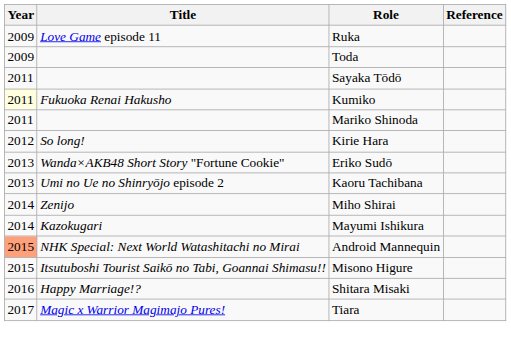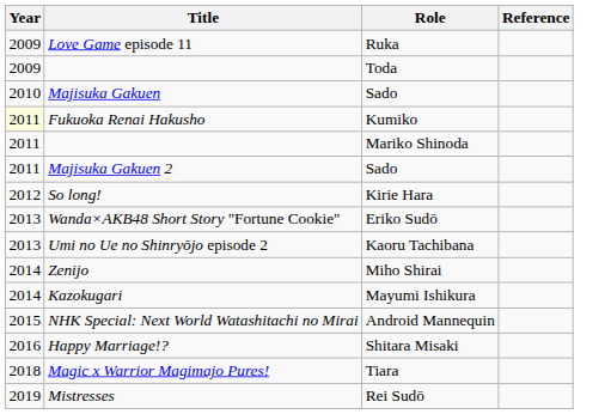+ row: 2010 | Majisuka Gakuen | Sado
- row: 2011 | Sayaka Tōdō
+ row: 2011 | Majisuka Gakuen 2 | Sado
Android Mannequin | Year: lightsalmon background -> no background
- row: 2015 | Itsutuboshi Tourist Saikō no Tabi, Goannai Shimasu!! | Misono Higure
Tiara | Year: 2017 -> 2018
+ row: 2019 | Mistresses | Rei Sudō
